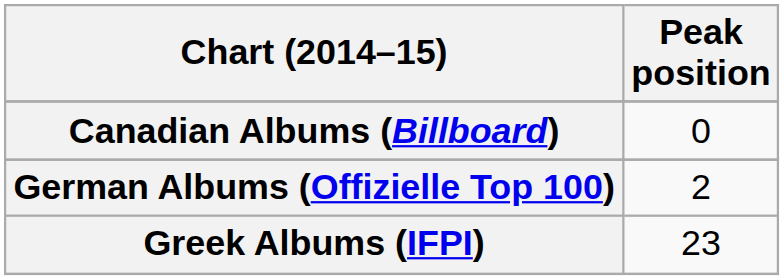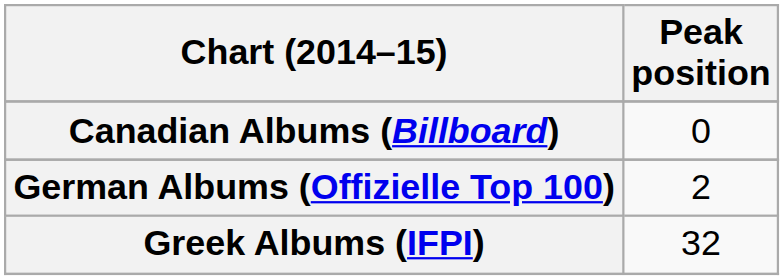Greek Albums (IFPI) | Peak position: 23 -> 32
